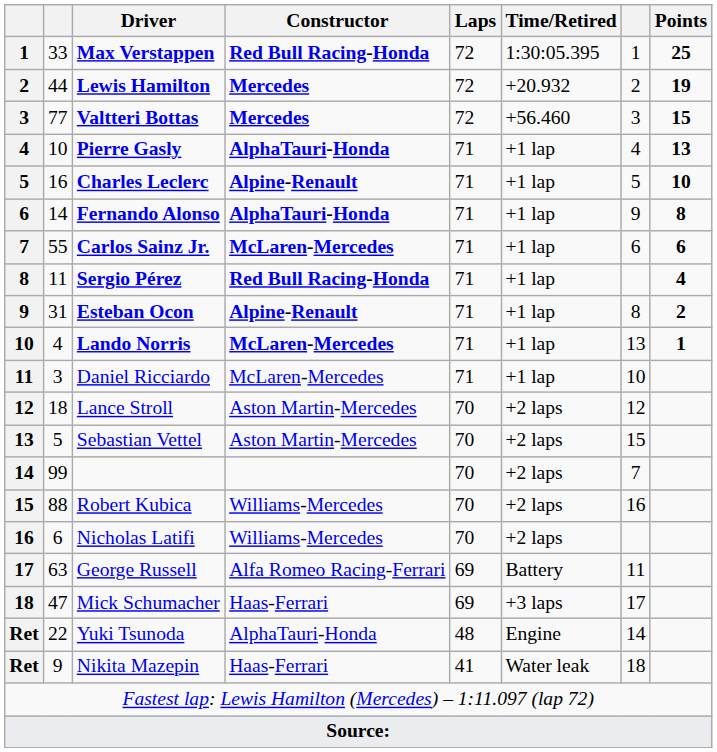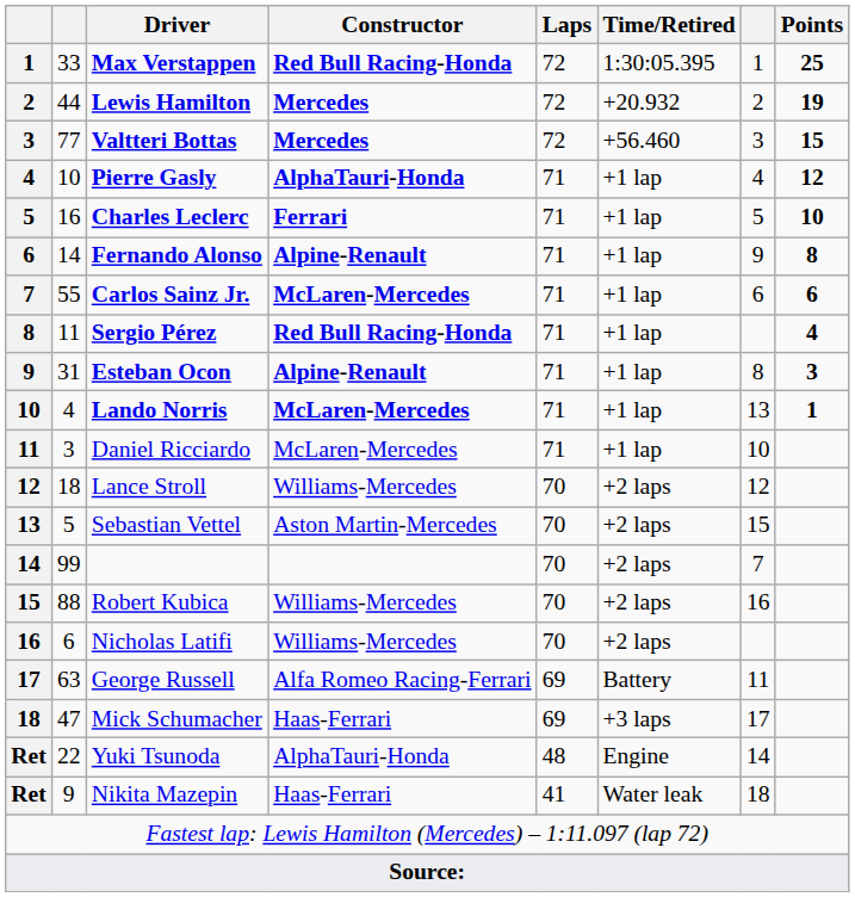Pierre Gasly | Points: 13 -> 12
Charles Leclerc | Constructor: Alpine-Renault -> Ferrari
Fernando Alonso | Constructor: AlphaTauri-Honda -> Alpine-Renault
Esteban Ocon | Points: 2 -> 3
Lance Stroll | Constructor: Aston Martin-Mercedes -> Williams-Mercedes
